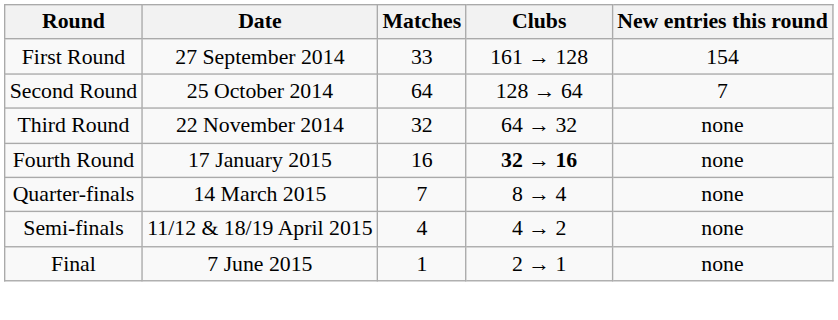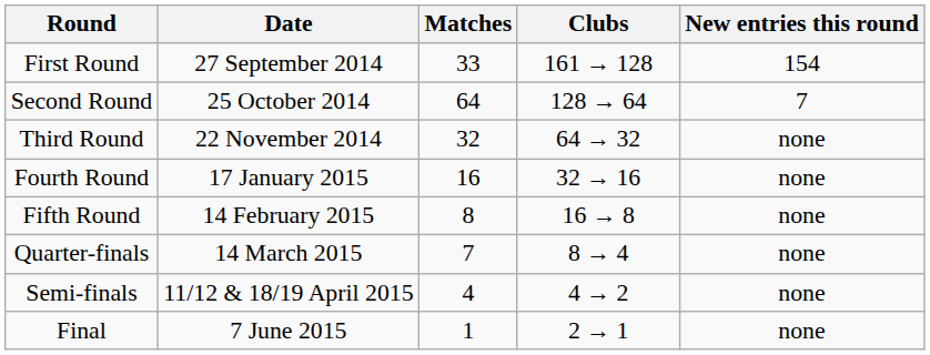Fourth Round | Clubs: bold -> normal
+ row: Fifth Round | 14 February 2015 | 8 | 16 → 8 | none
